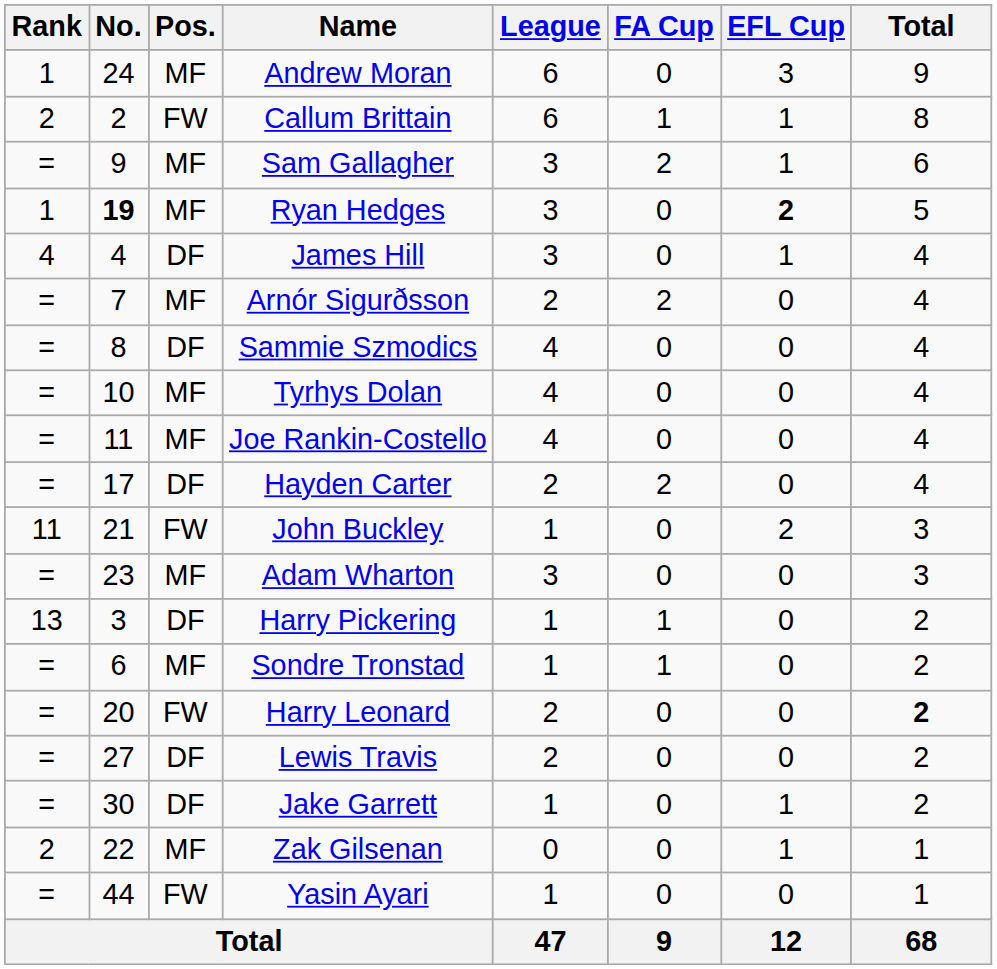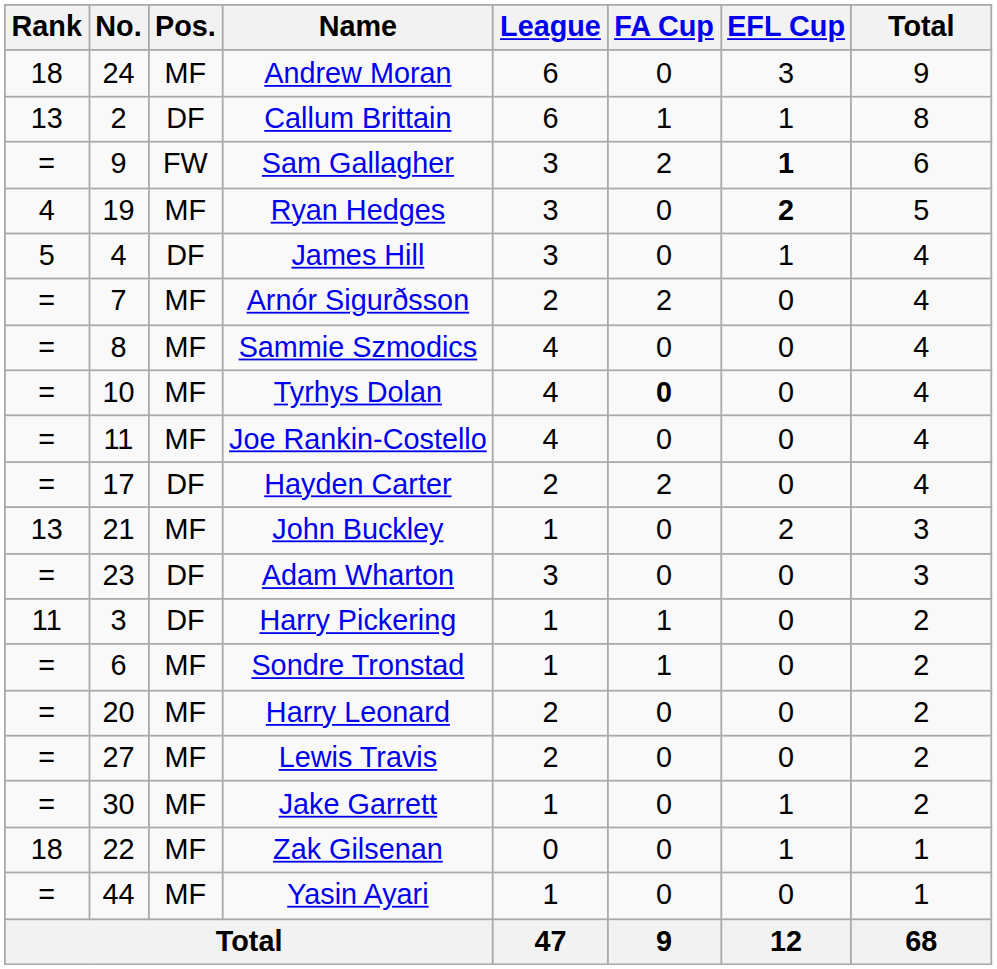Andrew Moran | Rank: 1 -> 18
Callum Brittain | Rank: 2 -> 13
Callum Brittain | Pos.: FW -> DF
Sam Gallagher | Pos.: MF -> FW
Sam Gallagher | EFL Cup: normal -> bold
Ryan Hedges | Rank: 1 -> 4
Ryan Hedges | No.: bold -> normal
James Hill | Rank: 4 -> 5
Sammie Szmodics | Pos.: DF -> MF
Tyrhys Dolan | FA Cup: normal -> bold
John Buckley | Rank: 11 -> 13
John Buckley | Pos.: FW -> MF
Adam Wharton | Pos.: MF -> DF
Harry Pickering | Rank: 13 -> 11
Harry Leonard | Pos.: FW -> MF
Harry Leonard | Total: bold -> normal
Lewis Travis | Pos.: DF -> MF
Jake Garrett | Pos.: DF -> MF
Zak Gilsenan | Rank: 2 -> 18
Yasin Ayari | Pos.: FW -> MF
